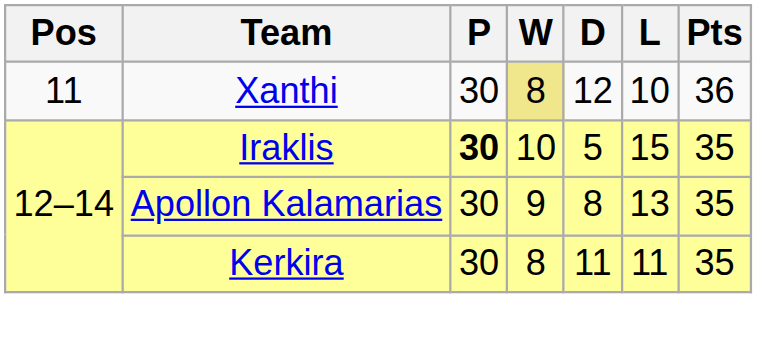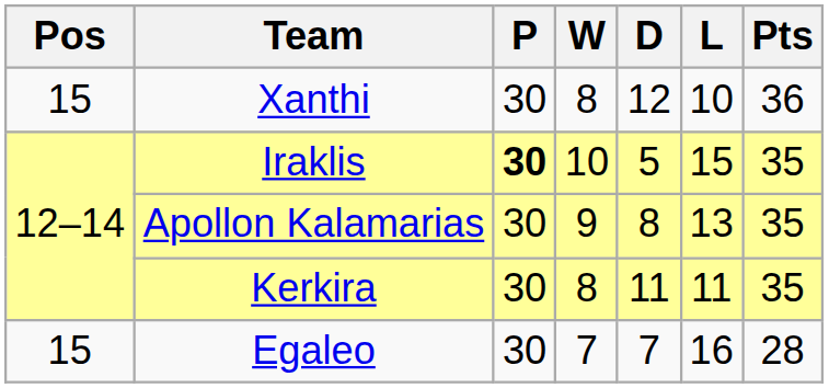Xanthi | Pos: 11 -> 15
Xanthi | W: khaki background -> no background
+ row: 15 | Egaleo | 30 | 7 | 7 | 16 | 28
